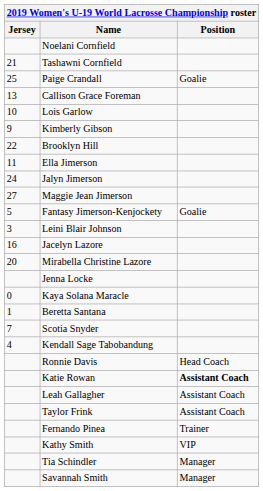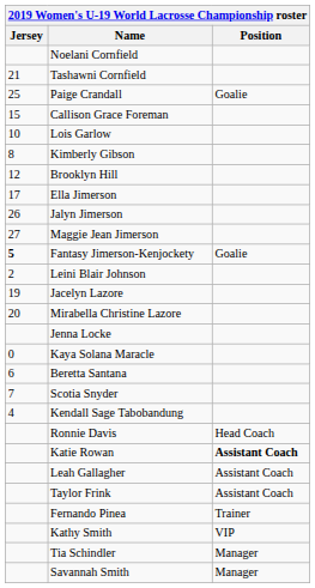Callison Grace Foreman | Jersey: 13 -> 15
Kimberly Gibson | Jersey: 9 -> 8
Brooklyn Hill | Jersey: 22 -> 12
Ella Jimerson | Jersey: 11 -> 17
Jalyn Jimerson | Jersey: 24 -> 26
Fantasy Jimerson-Kenjockety | Jersey: normal -> bold
Leini Blair Johnson | Jersey: 3 -> 2
Jacelyn Lazore | Jersey: 16 -> 19
Beretta Santana | Jersey: 1 -> 6
